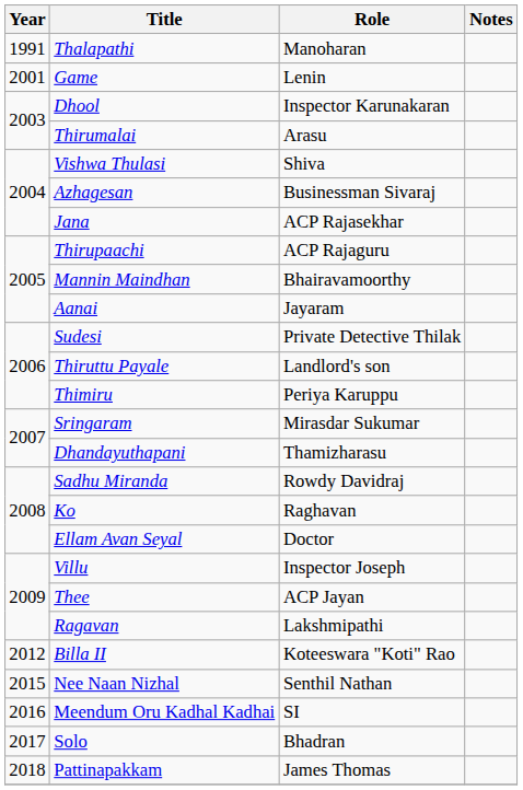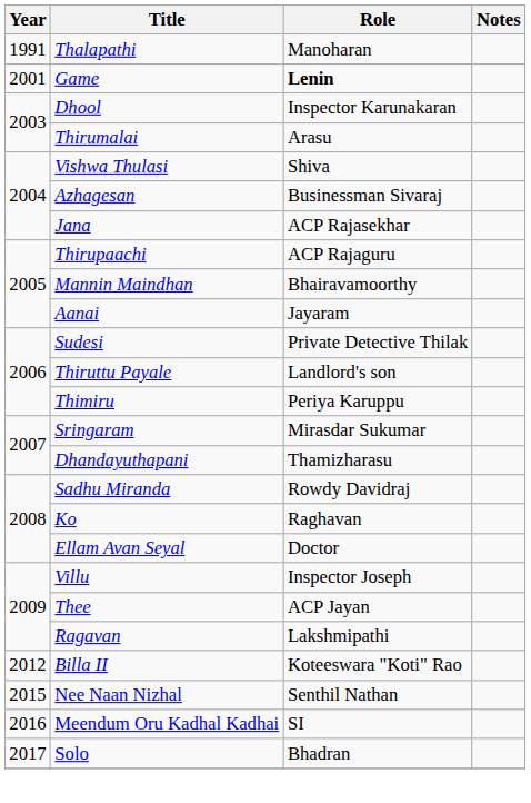Game | Role: normal -> bold
- row: 2018 | Pattinapakkam | James Thomas
